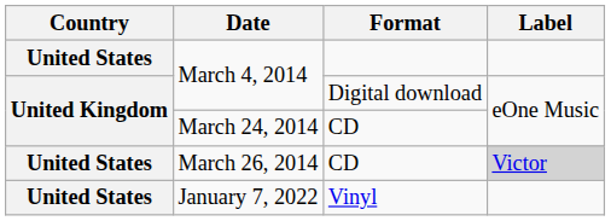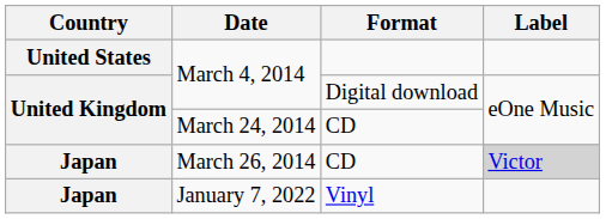March 26, 2014 | Country: United States -> Japan
January 7, 2022 | Country: United States -> Japan
